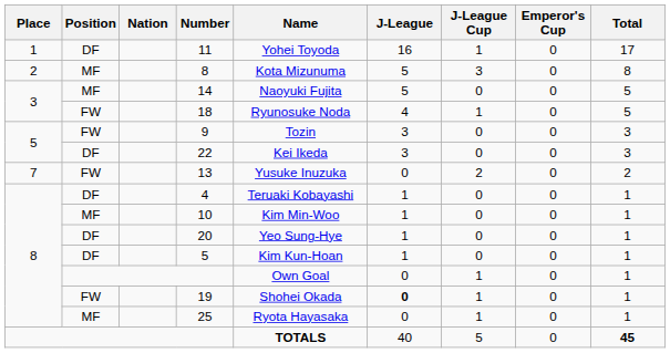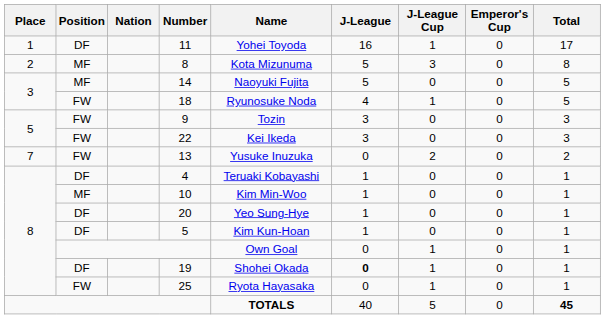22 | Position: DF -> FW
19 | Position: FW -> DF
25 | Position: MF -> FW
